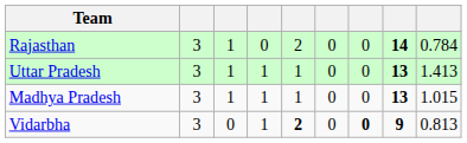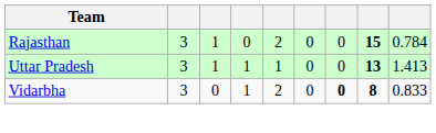Rajasthan | column 8: 14 -> 15
- row: Madhya Pradesh | 3 | 1 | 1 | 1 | 0 | 0 | 13 | 1.015
Vidarbha | column 5: bold -> normal
Vidarbha | column 8: 9 -> 8
Vidarbha | column 9: 0.813 -> 0.833
